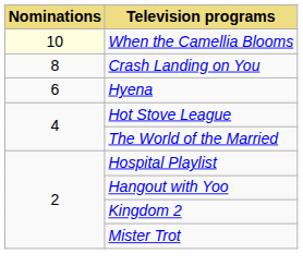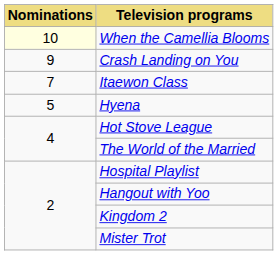Crash Landing on You | Nominations: 8 -> 9
+ row: 7 | Itaewon Class
Hyena | Nominations: 6 -> 5
